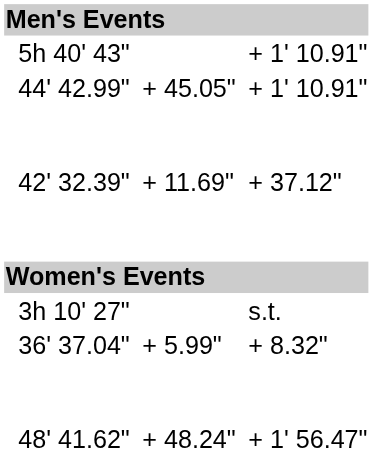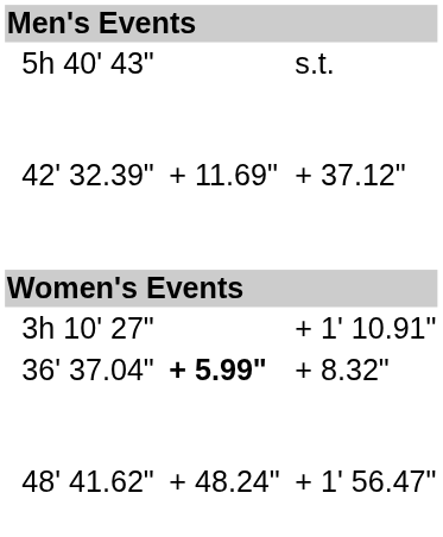5h 40' 43" | column 7: + 1' 10.91" -> s.t.
- row: 44' 42.99" | + 45.05" | + 1' 10.91"
3h 10' 27" | column 7: s.t. -> + 1' 10.91"
36' 37.04" | column 5: normal -> bold
